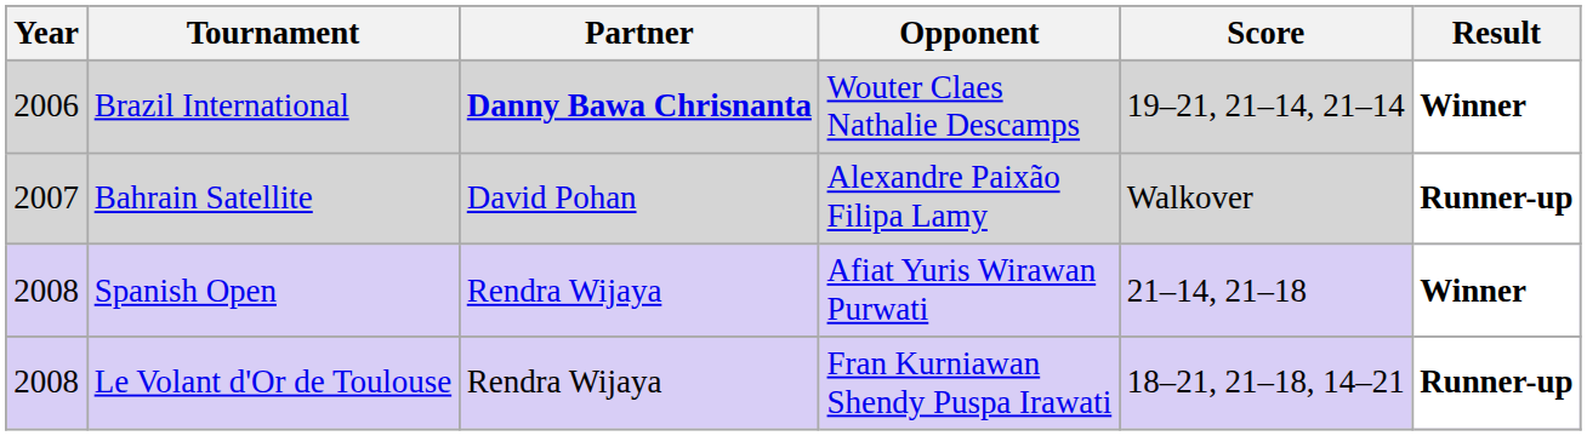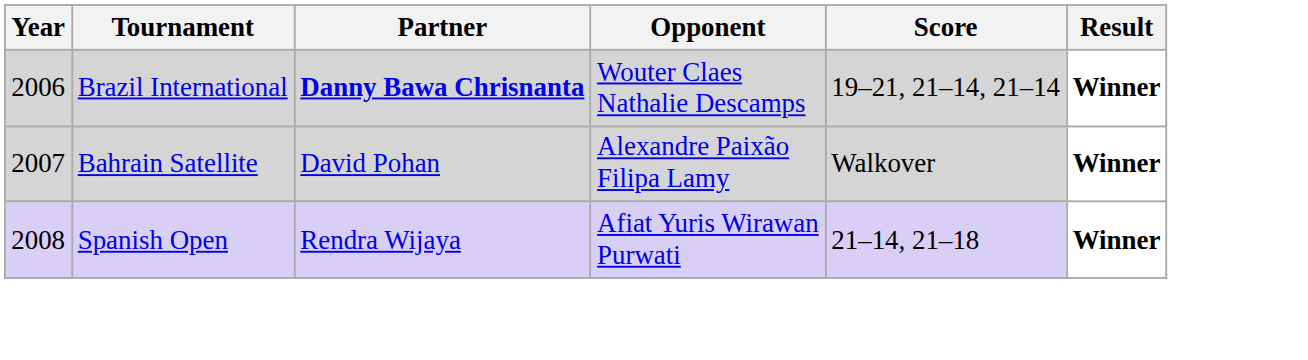Bahrain Satellite | Result: Runner-up -> Winner
- row: 2008 | Le Volant d'Or de Toulouse | Rendra Wijaya | Fran Kurniawan Shendy Puspa Irawati | 18–21, 21–18, 14–21 | Runner-up
